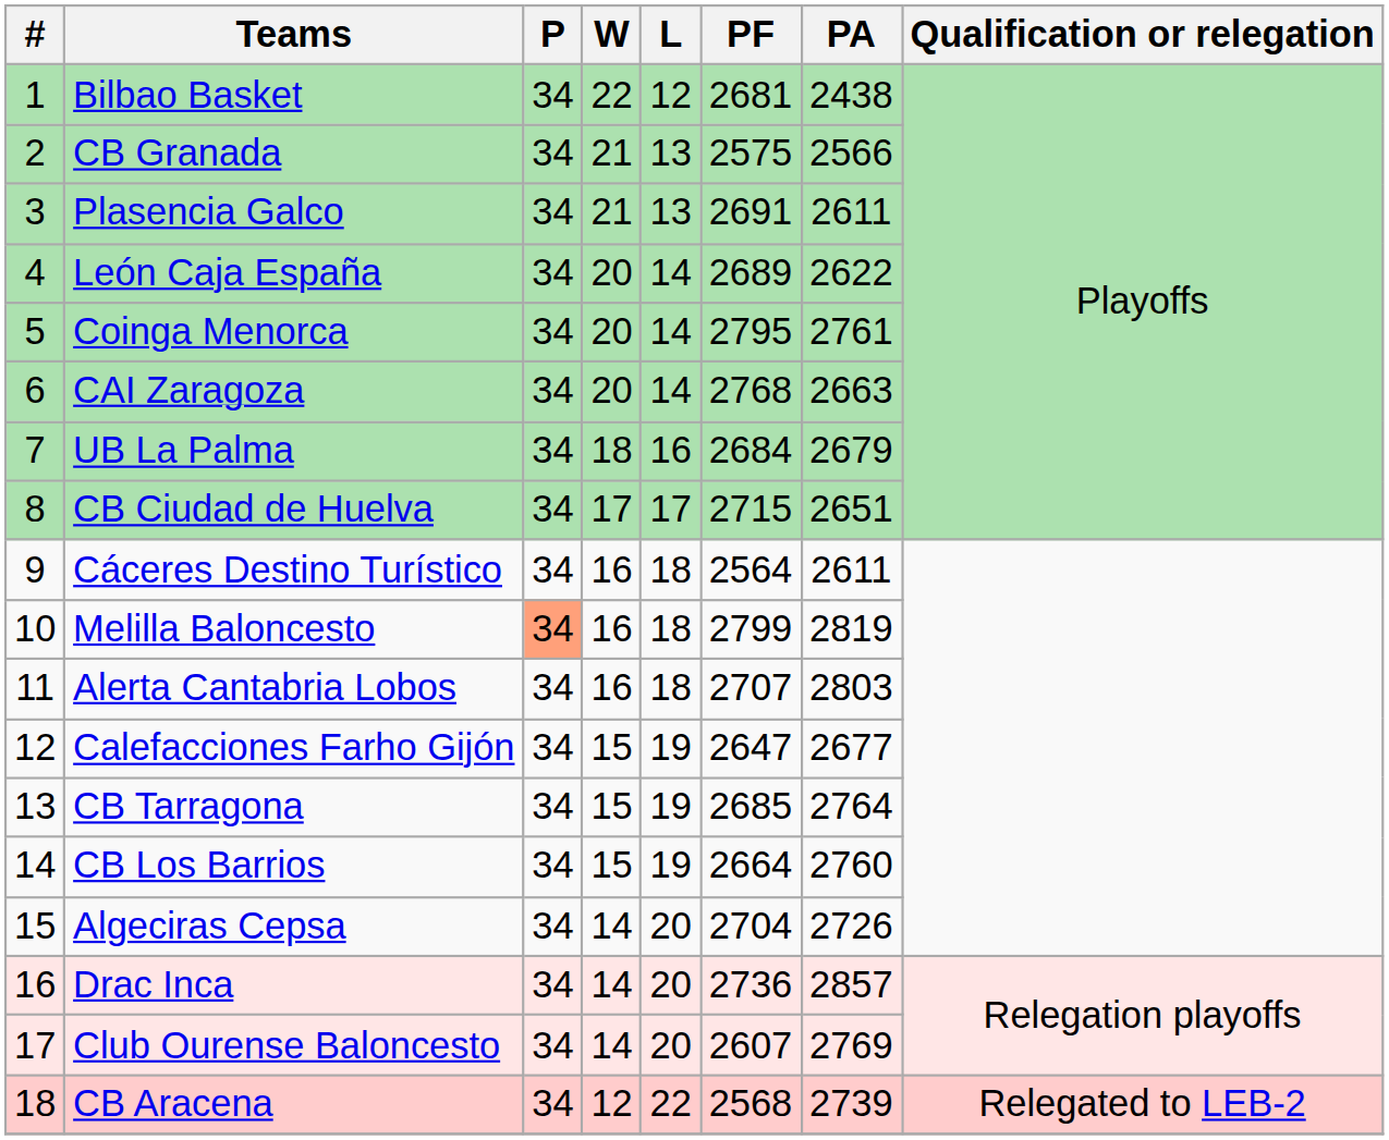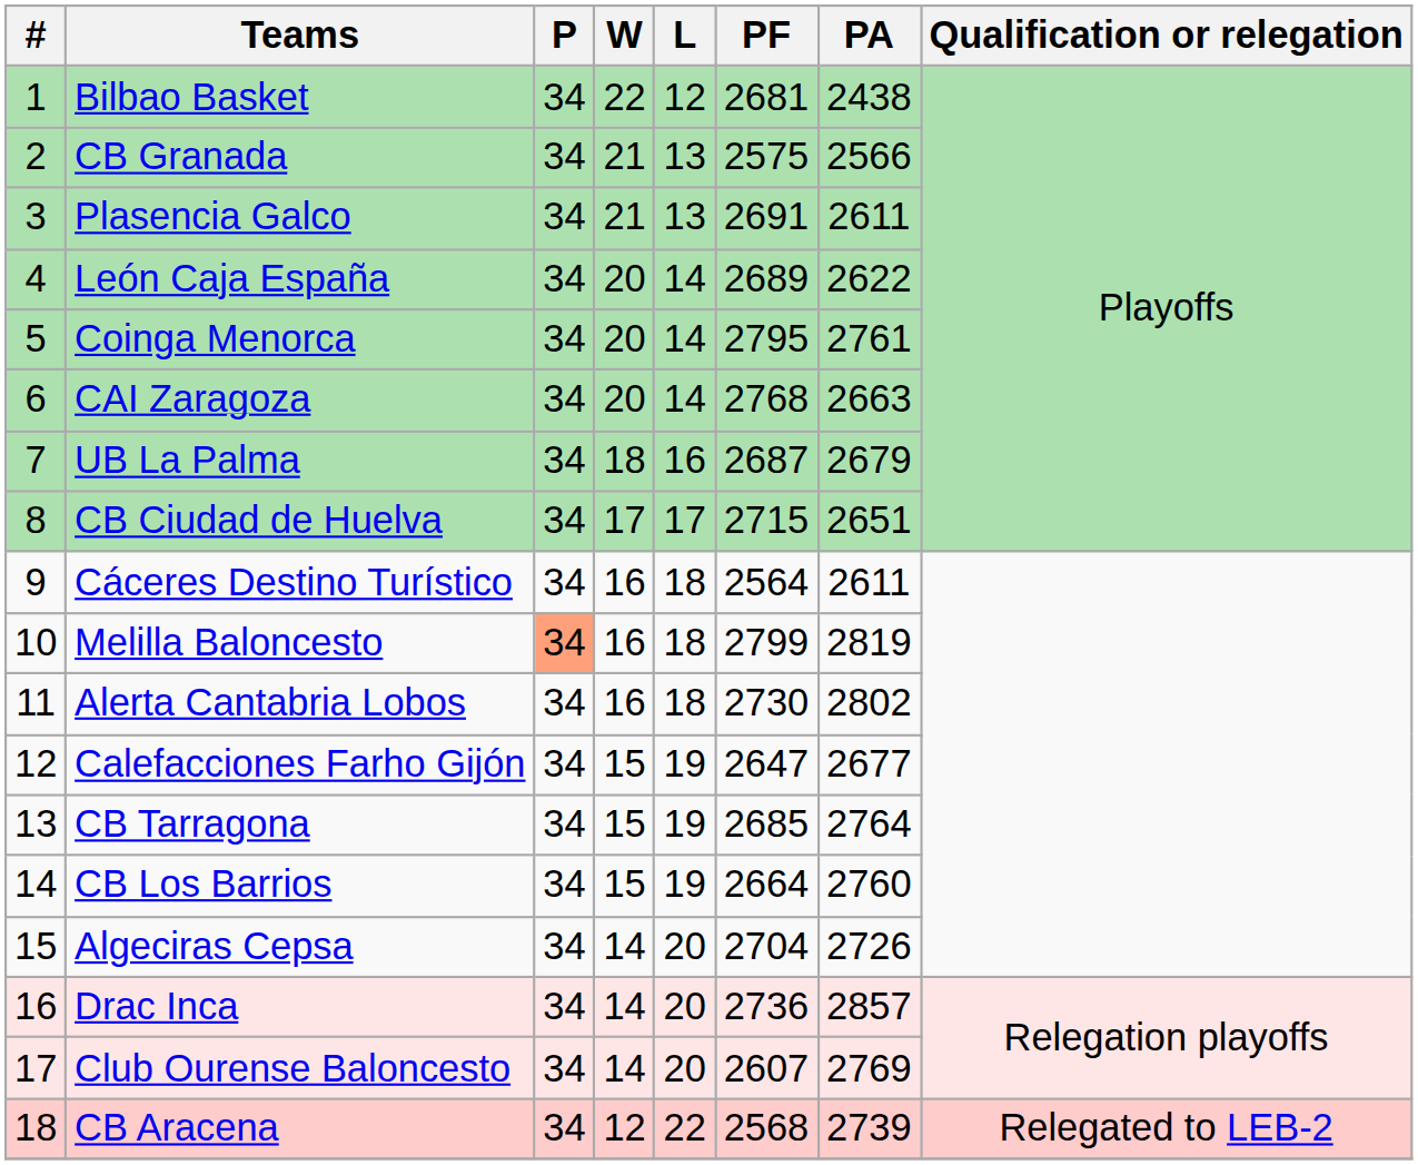UB La Palma | PF: 2684 -> 2687
Alerta Cantabria Lobos | PF: 2707 -> 2730
Alerta Cantabria Lobos | PA: 2803 -> 2802
